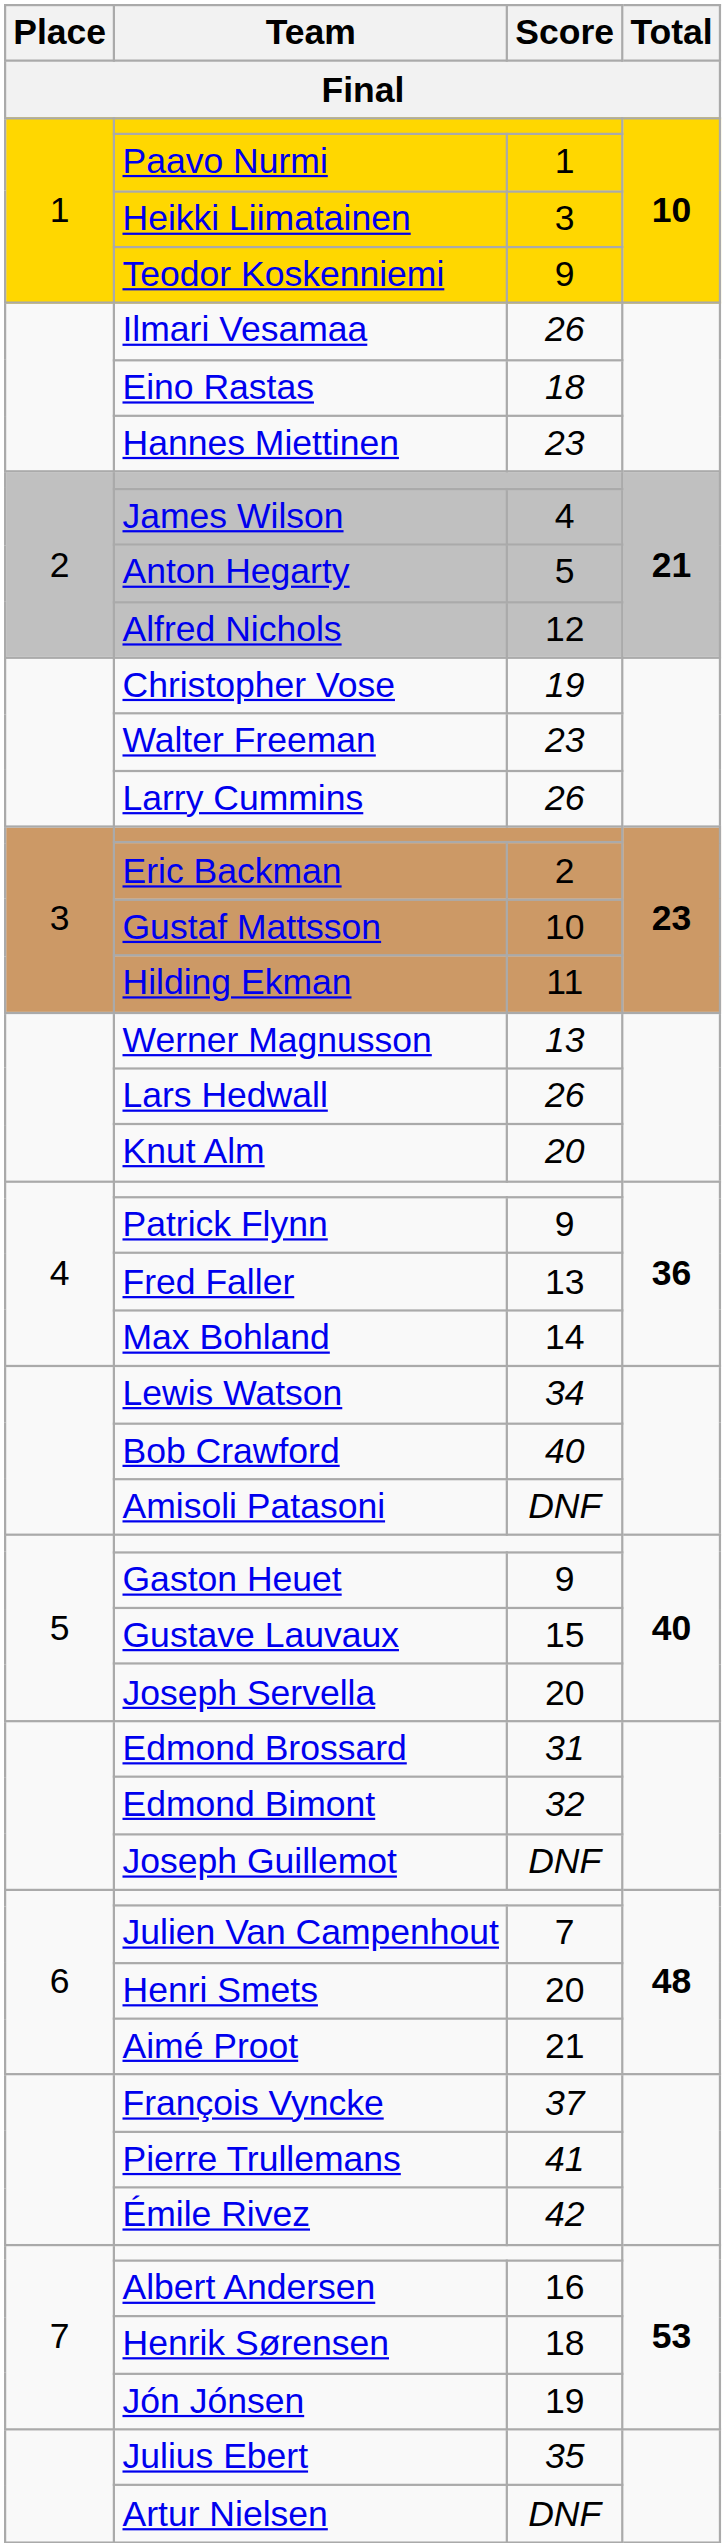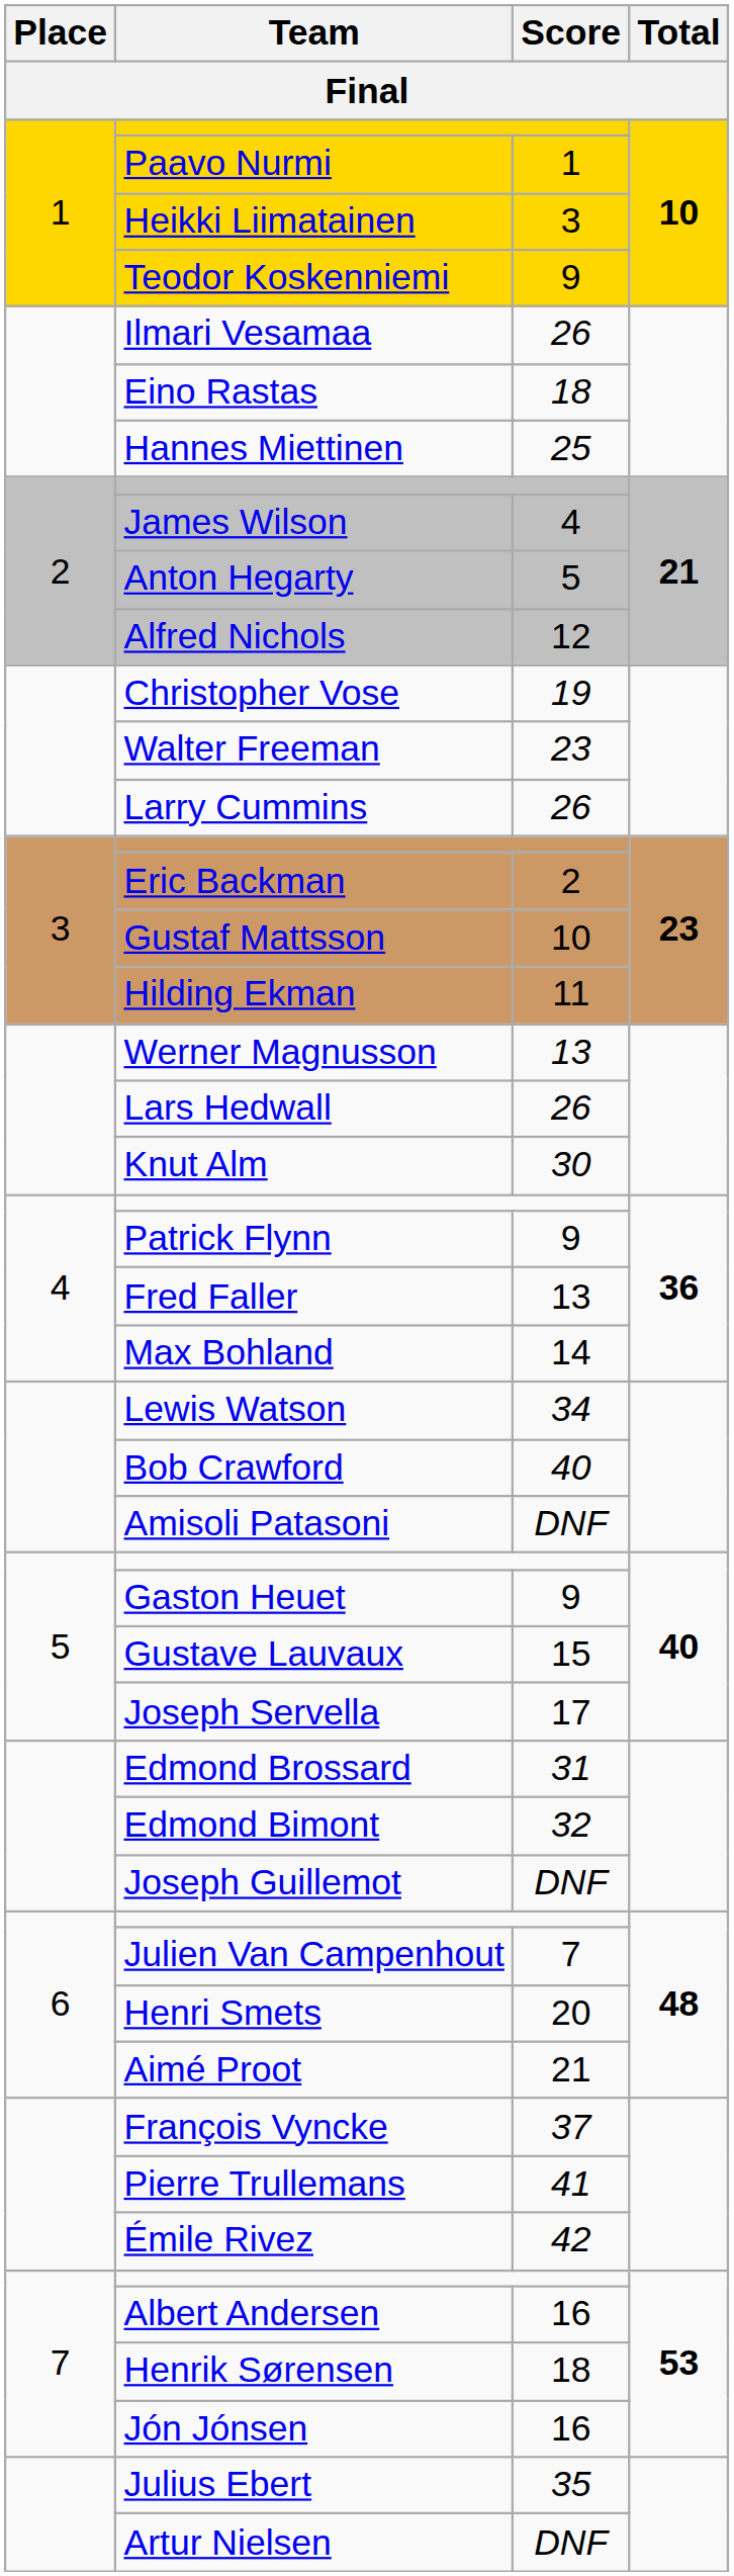Hannes Miettinen | Score: 23 -> 25
Knut Alm | Score: 20 -> 30
Joseph Servella | Score: 20 -> 17
Jón Jónsen | Score: 19 -> 16
